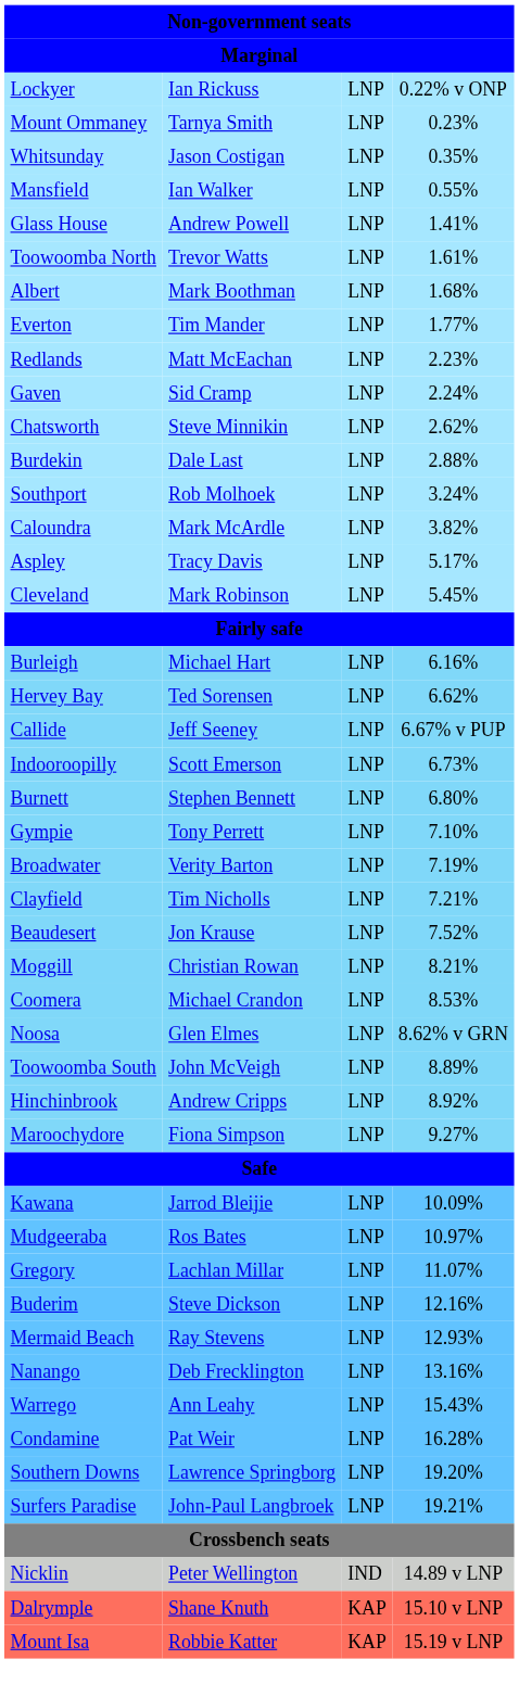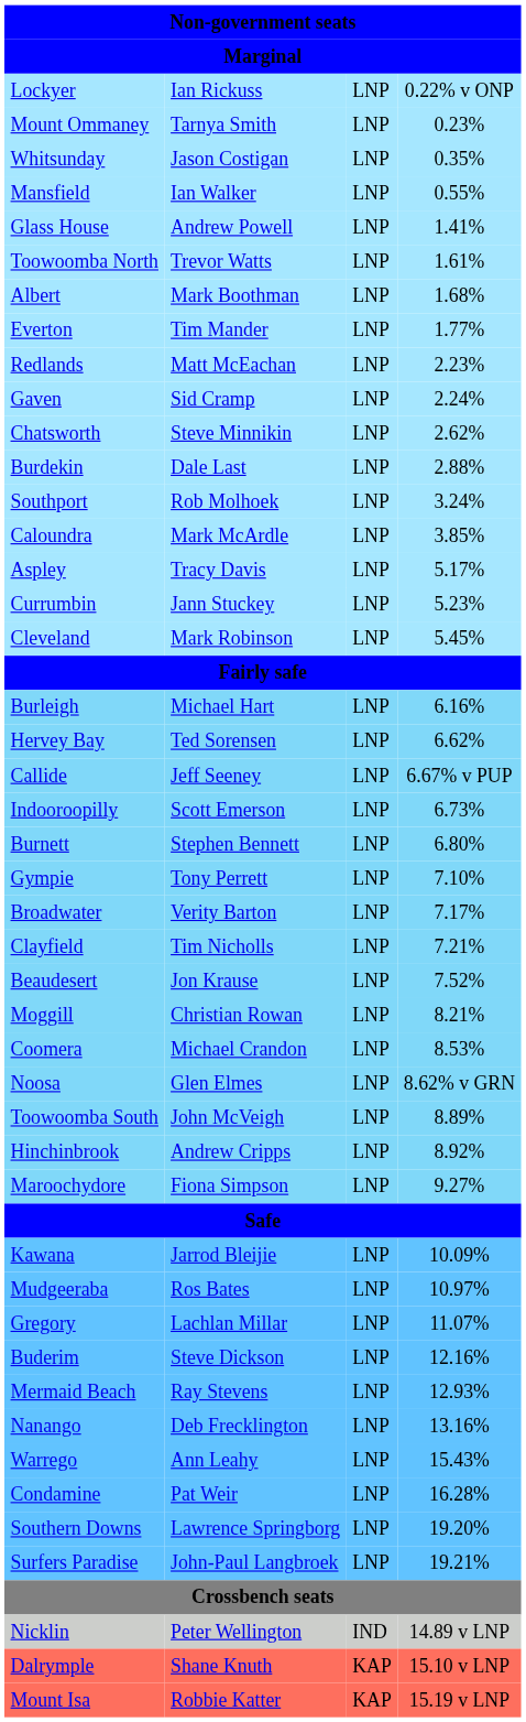Caloundra | column 4: 3.82% -> 3.85%
+ row: Currumbin | Jann Stuckey | LNP | 5.23%
Broadwater | column 4: 7.19% -> 7.17%
